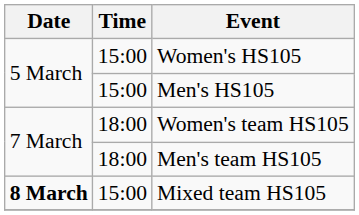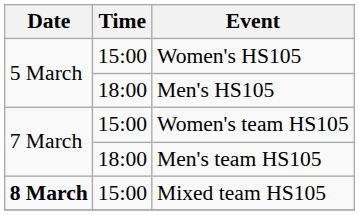Men's HS105 | Time: 15:00 -> 18:00
Women's team HS105 | Time: 18:00 -> 15:00
